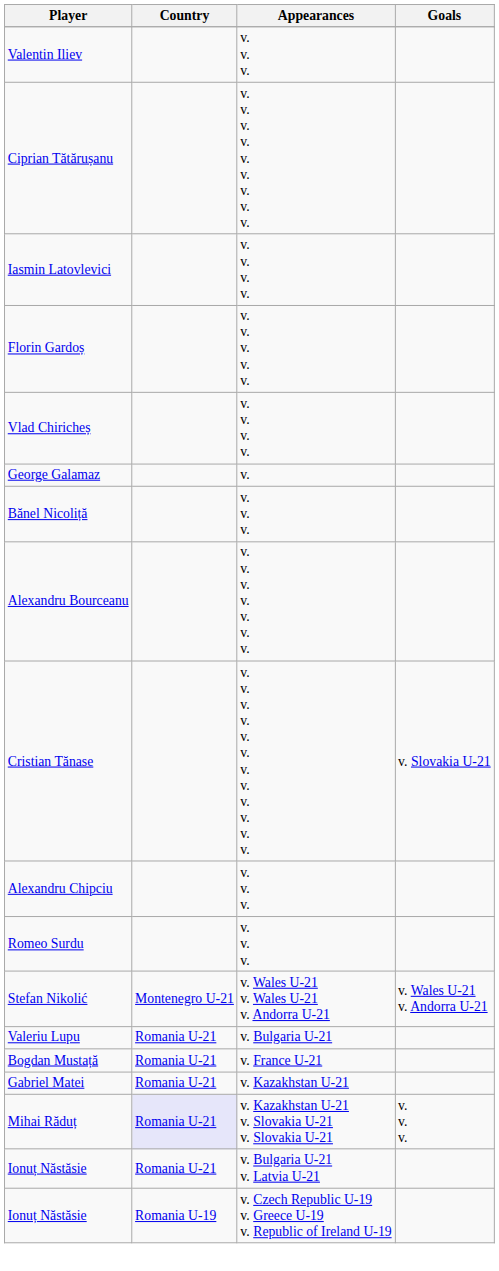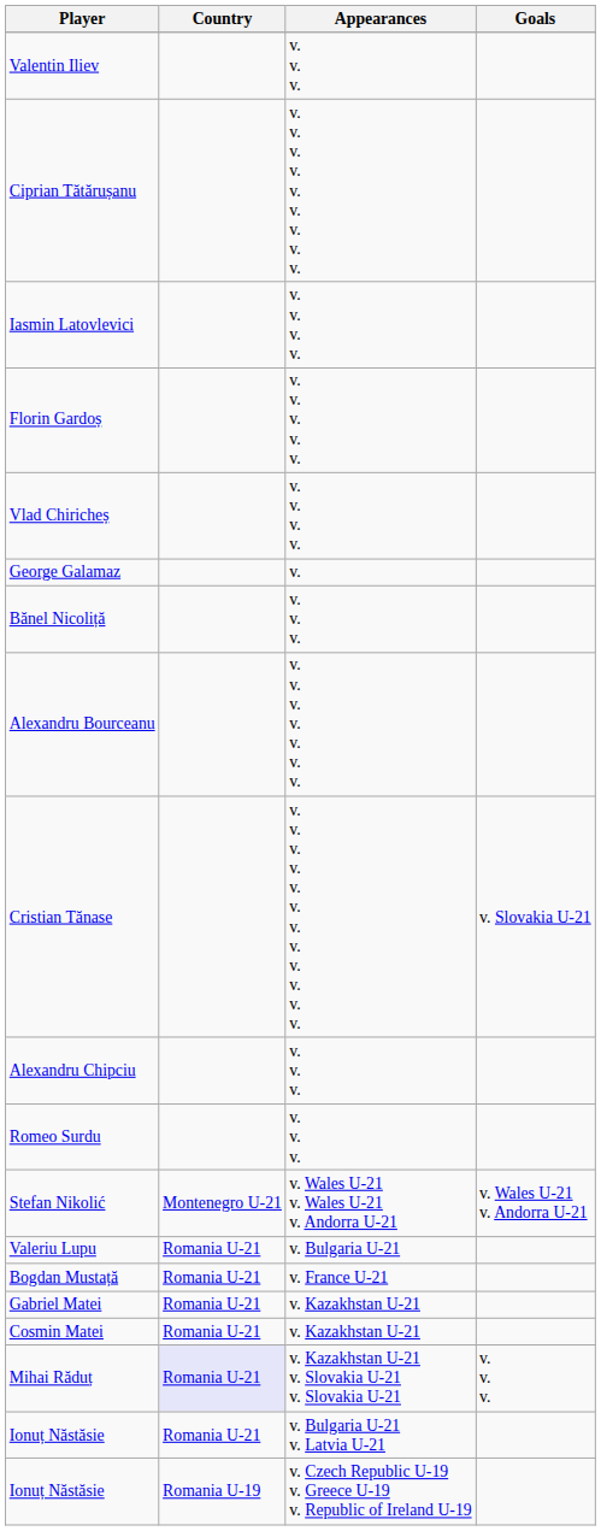+ row: Cosmin Matei | Romania U-21 | v. Kazakhstan U-21
